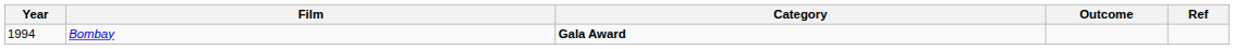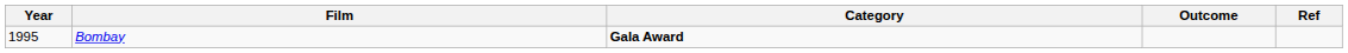Bombay | Year: 1994 -> 1995
